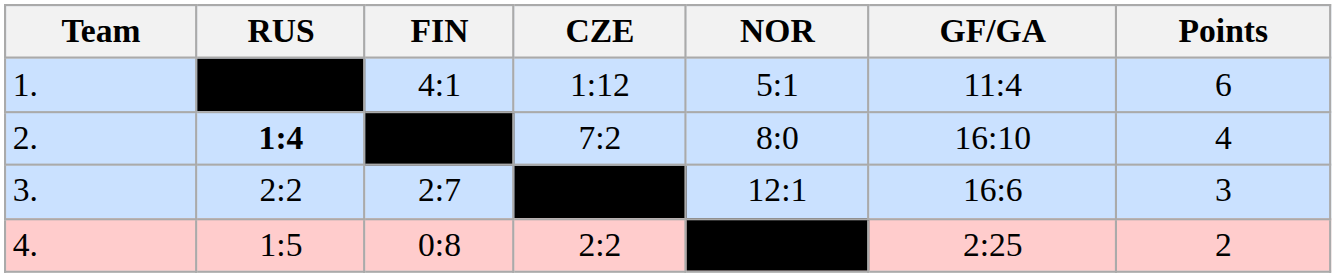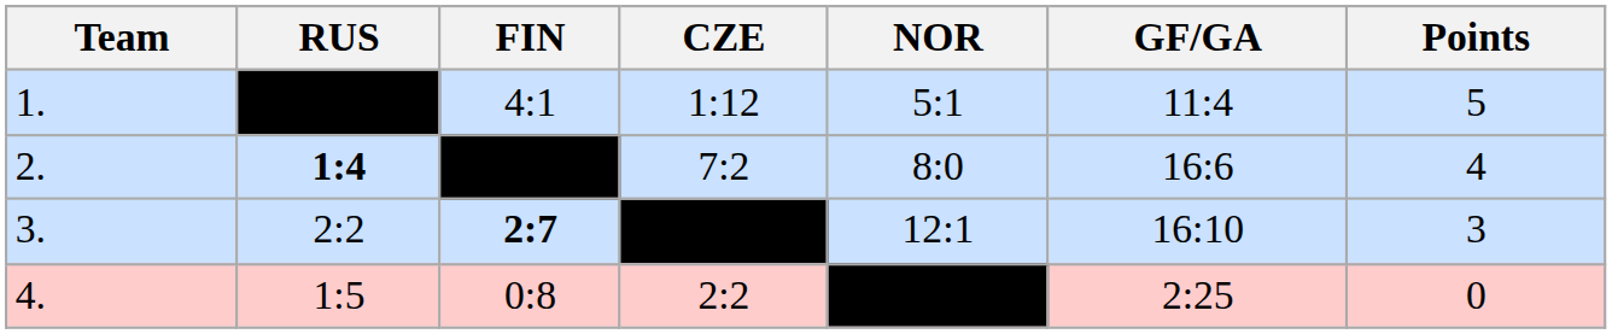1. | Points: 6 -> 5
2. | GF/GA: 16:10 -> 16:6
3. | FIN: normal -> bold
3. | GF/GA: 16:6 -> 16:10
4. | Points: 2 -> 0
